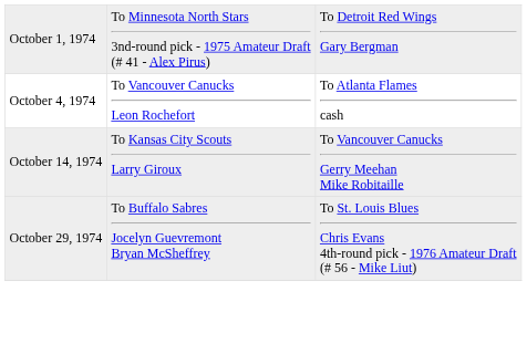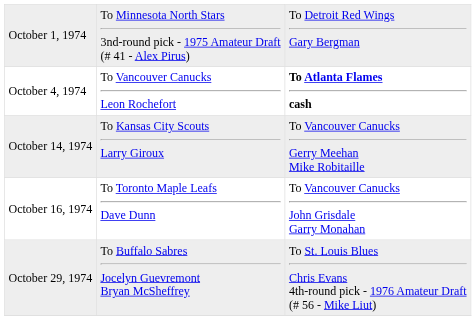October 4, 1974 | column 3: normal -> bold
+ row: October 16, 1974 | To Toronto Maple Leafs Dave Dunn | To Vancouver Canucks John Grisdale Garry Monahan
